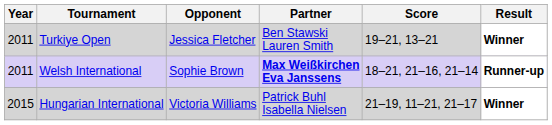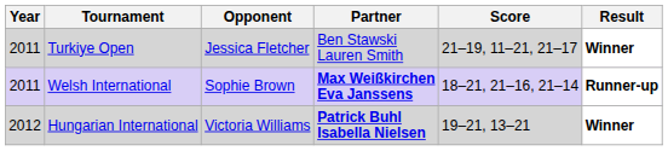Turkiye Open | Score: 19–21, 13–21 -> 21–19, 11–21, 21–17
Hungarian International | Year: 2015 -> 2012
Hungarian International | Partner: normal -> bold
Hungarian International | Score: 21–19, 11–21, 21–17 -> 19–21, 13–21
